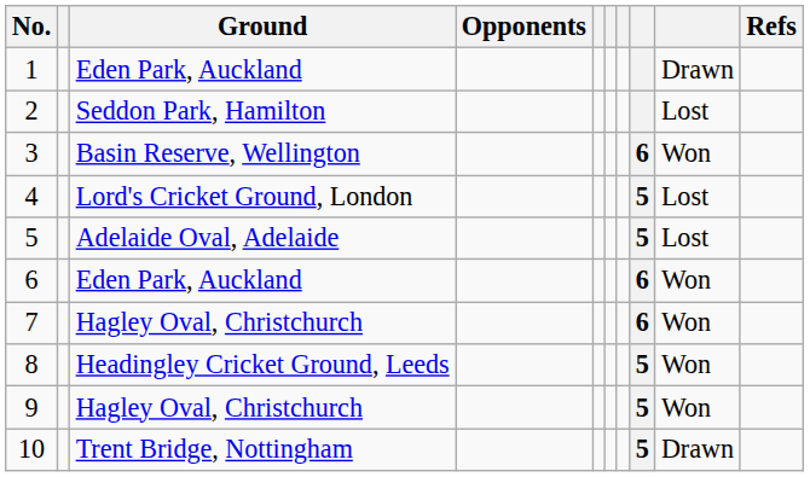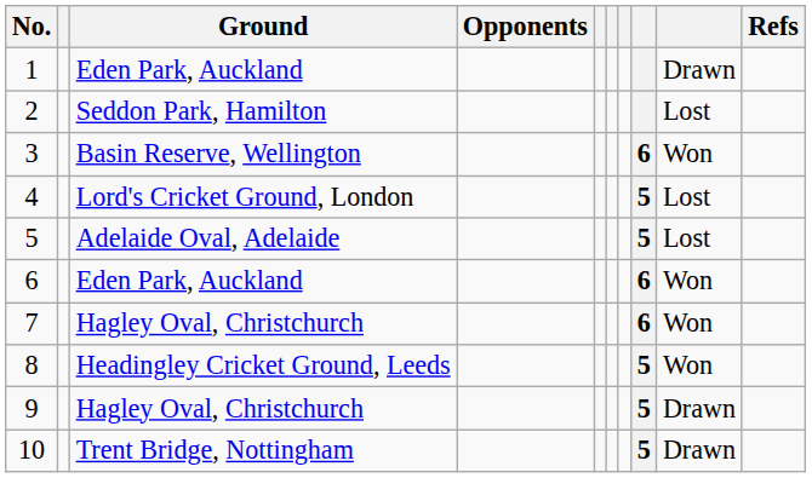9 | column 9: Won -> Drawn
